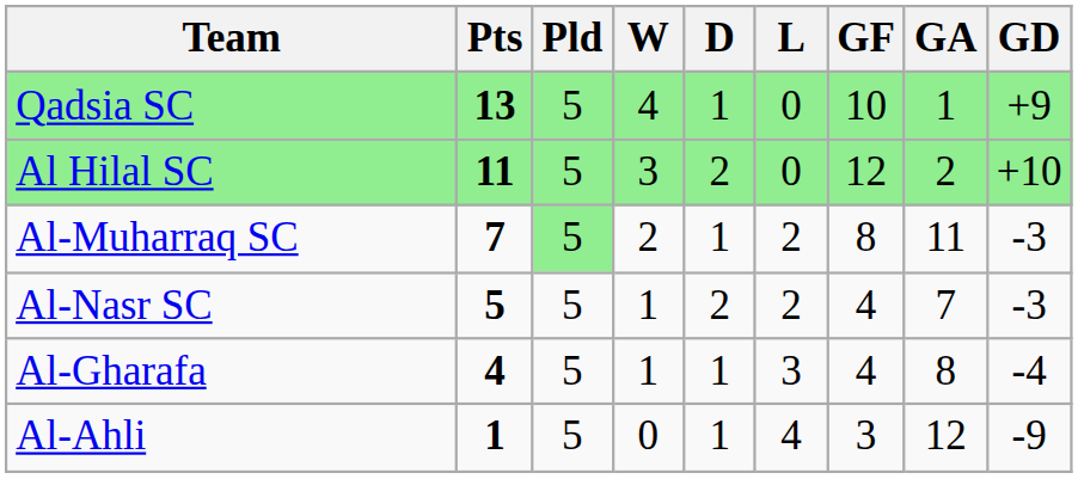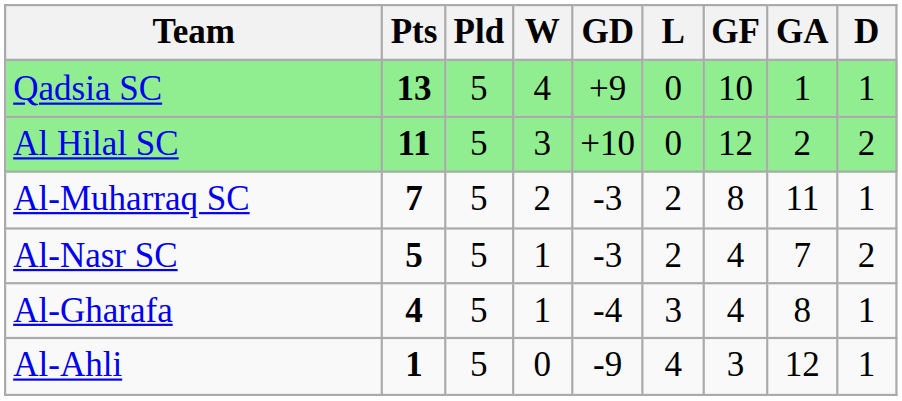columns swapped: D <-> GD
Al-Muharraq SC | Pld: lightgreen background -> no background
